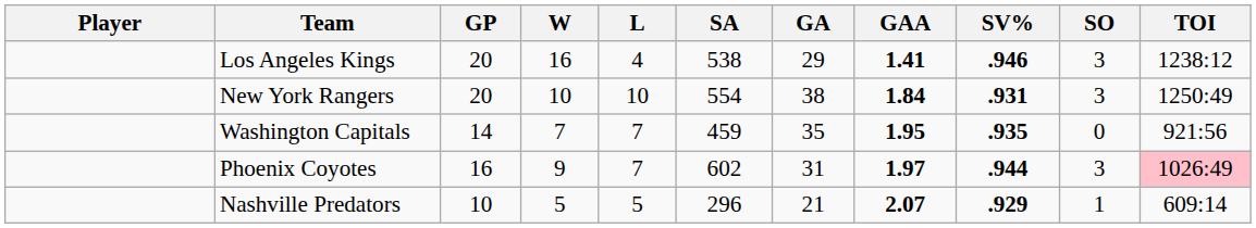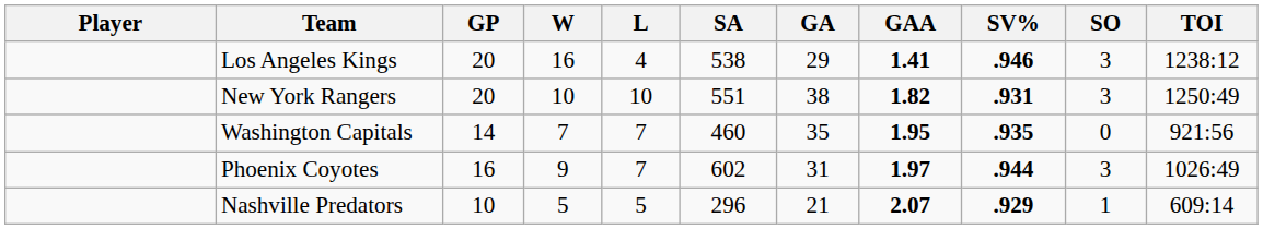New York Rangers | SA: 554 -> 551
New York Rangers | GAA: 1.84 -> 1.82
Washington Capitals | SA: 459 -> 460
Phoenix Coyotes | TOI: pink background -> no background
